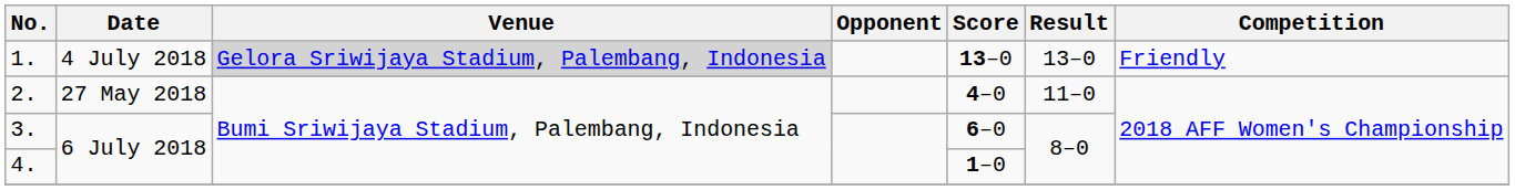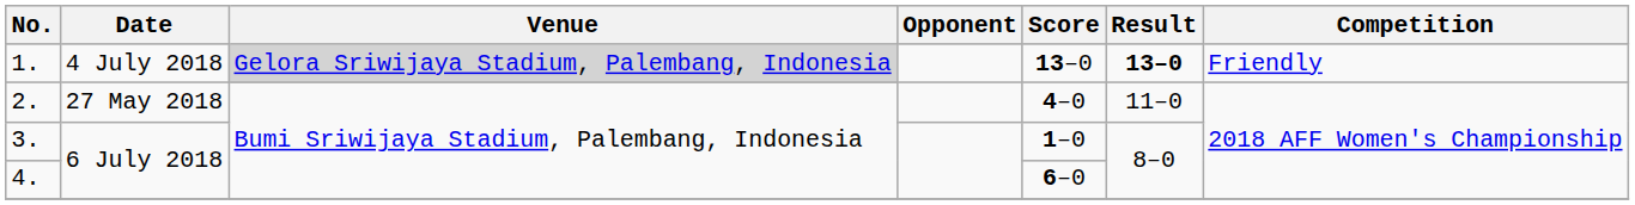1. | Result: normal -> bold
3. | Score: 6–0 -> 1–0
4. | Score: 1–0 -> 6–0
